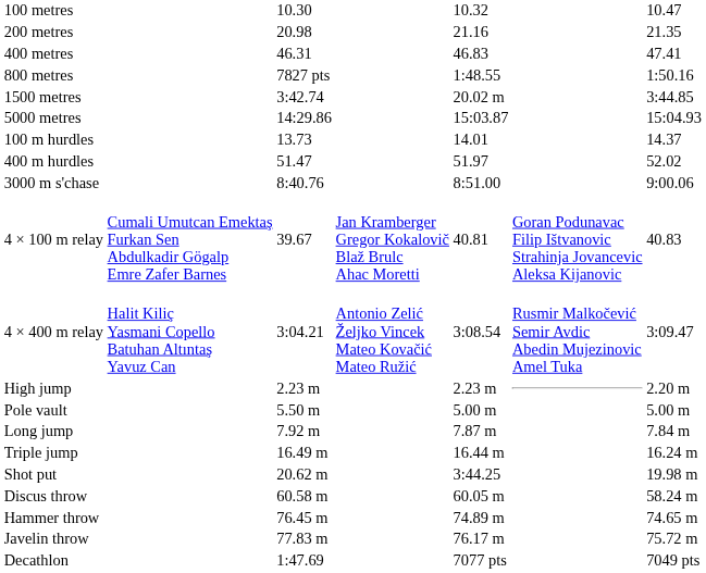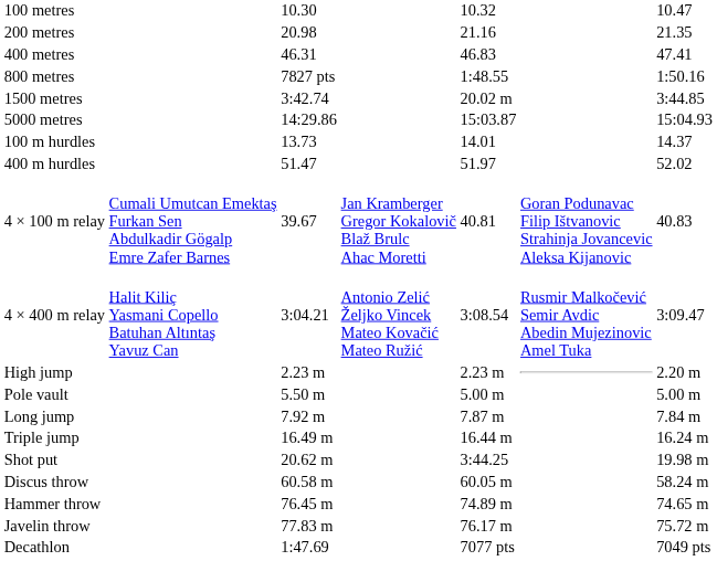- row: 3000 m s'chase | 8:40.76 | 8:51.00 | 9:00.06
